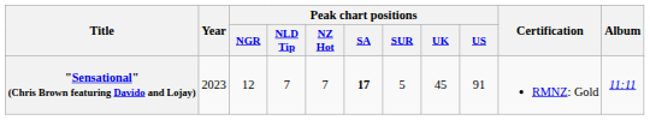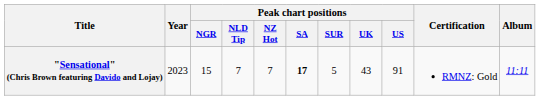"Sensational" (Chris Brown featuring Davido and Lojay) | Peak chart positions / NGR: 12 -> 15
"Sensational" (Chris Brown featuring Davido and Lojay) | Peak chart positions / UK: 45 -> 43
